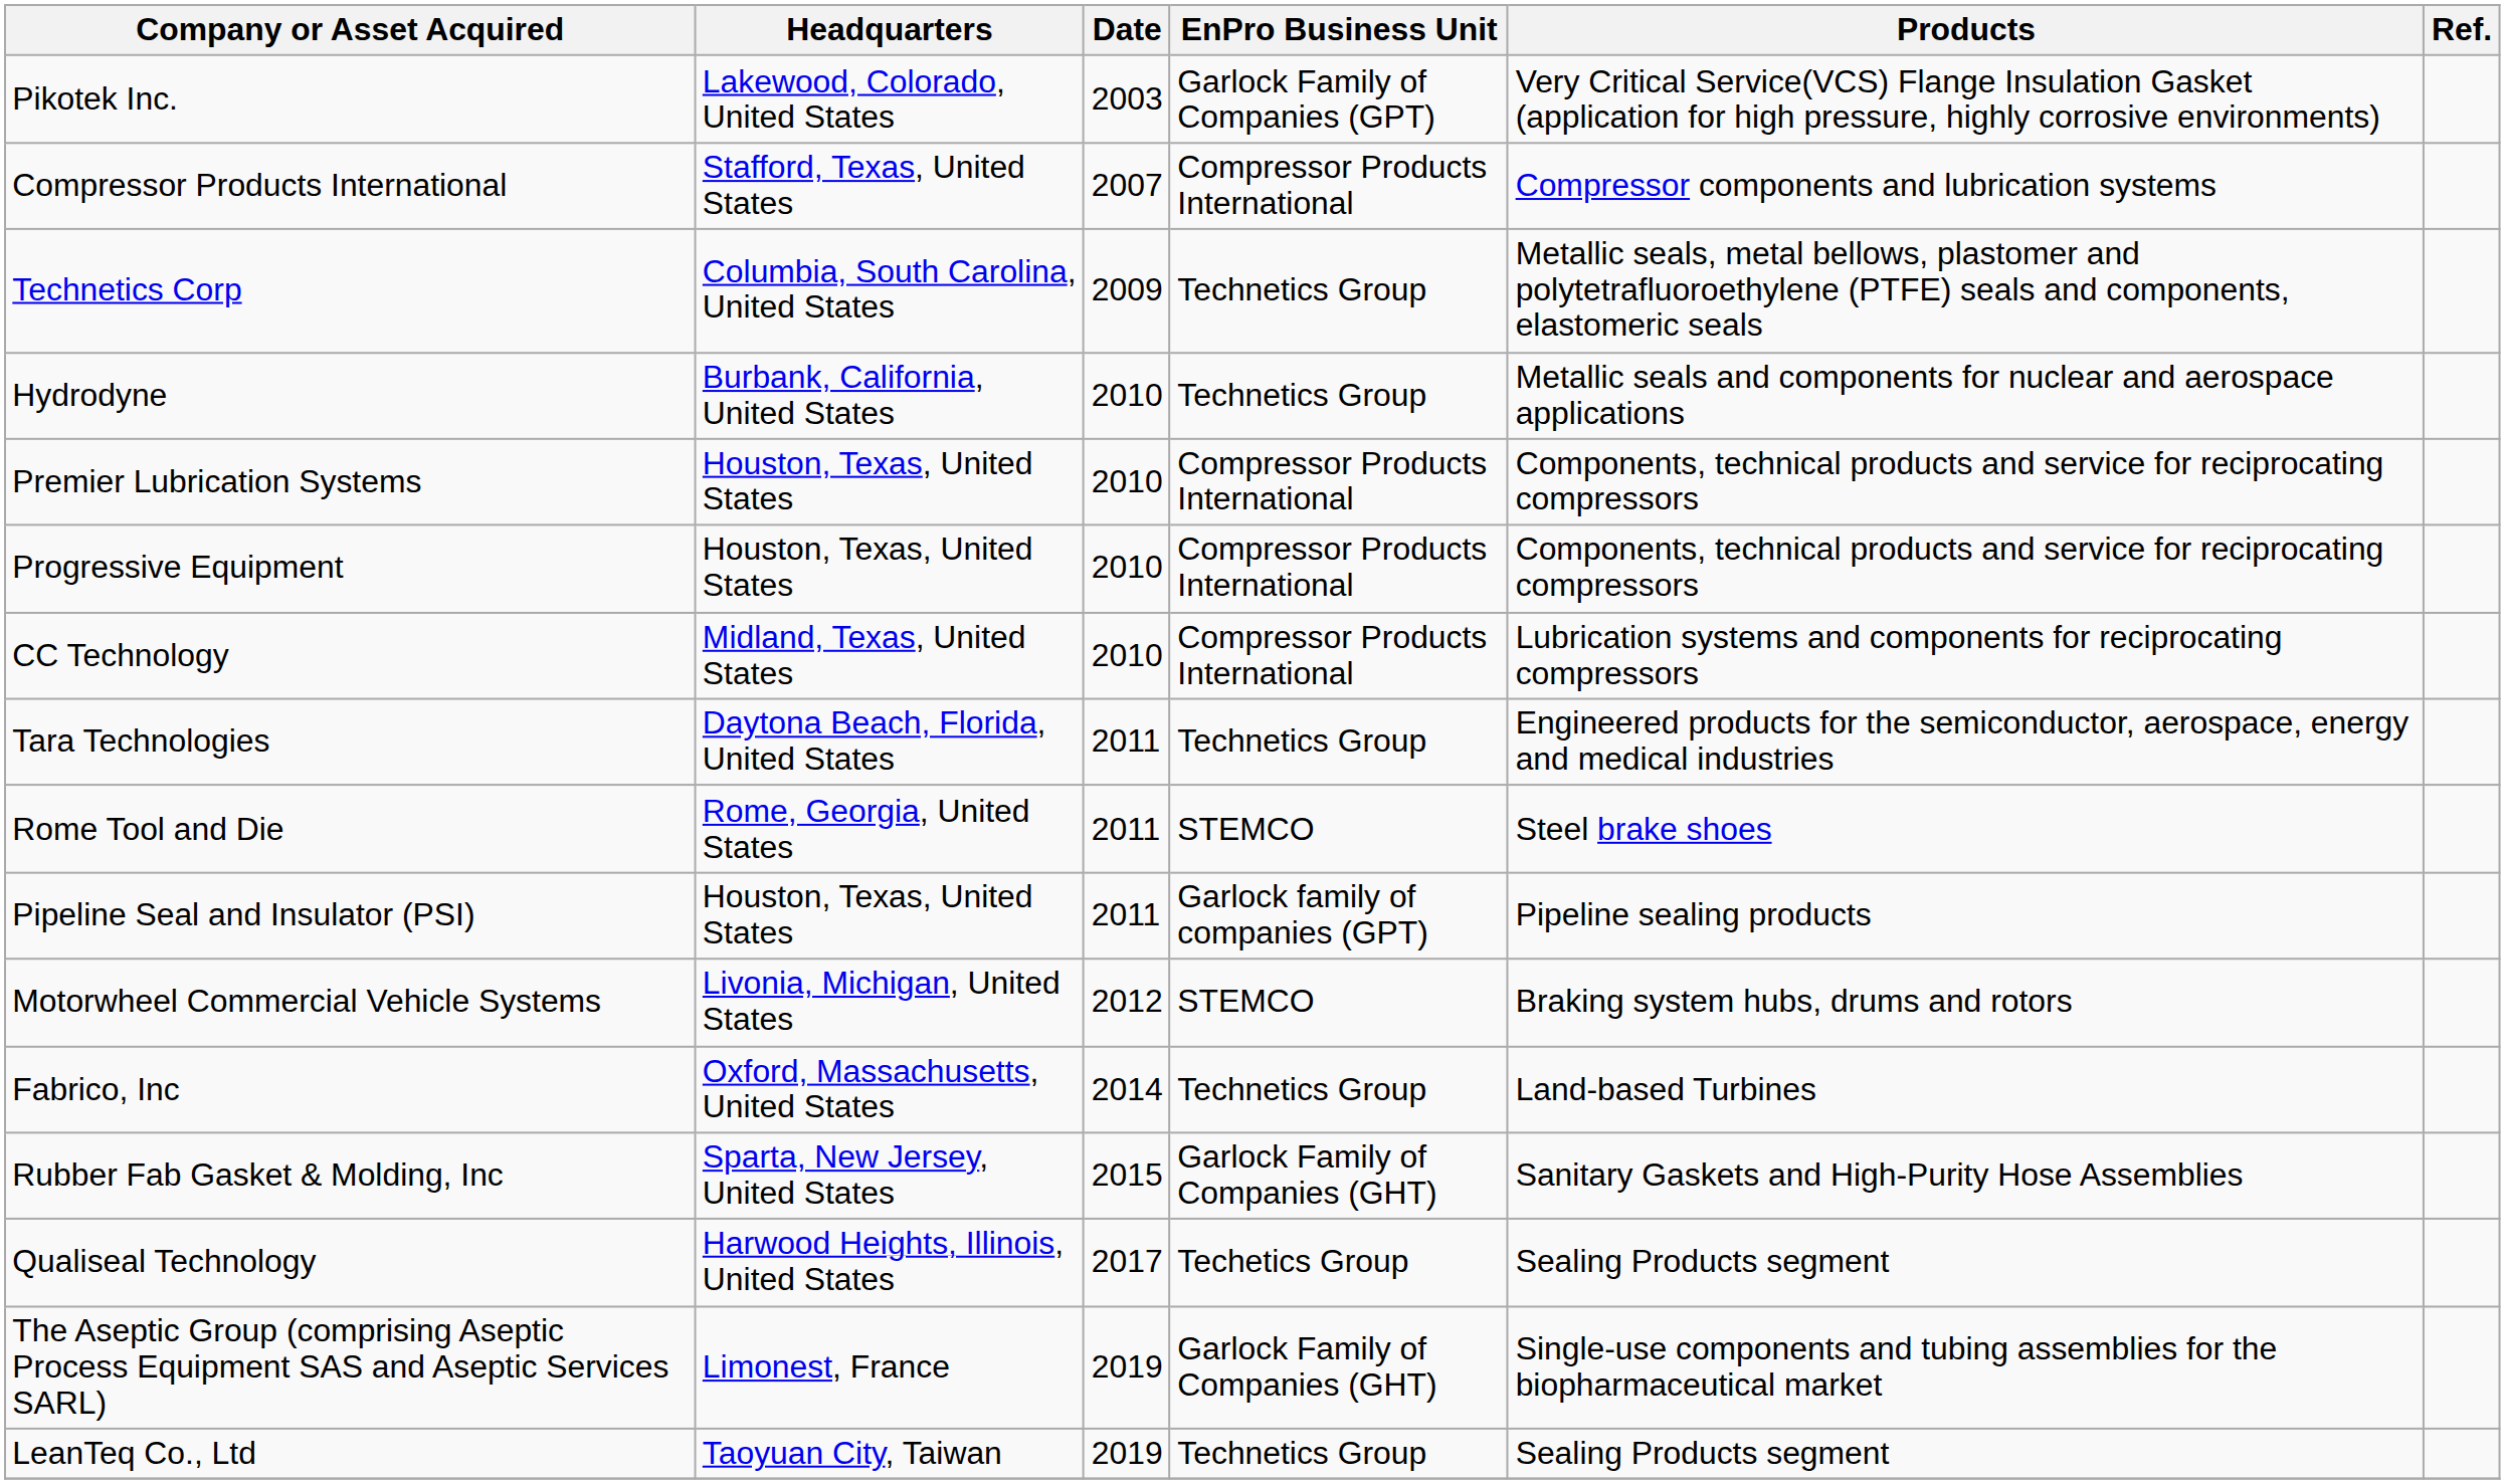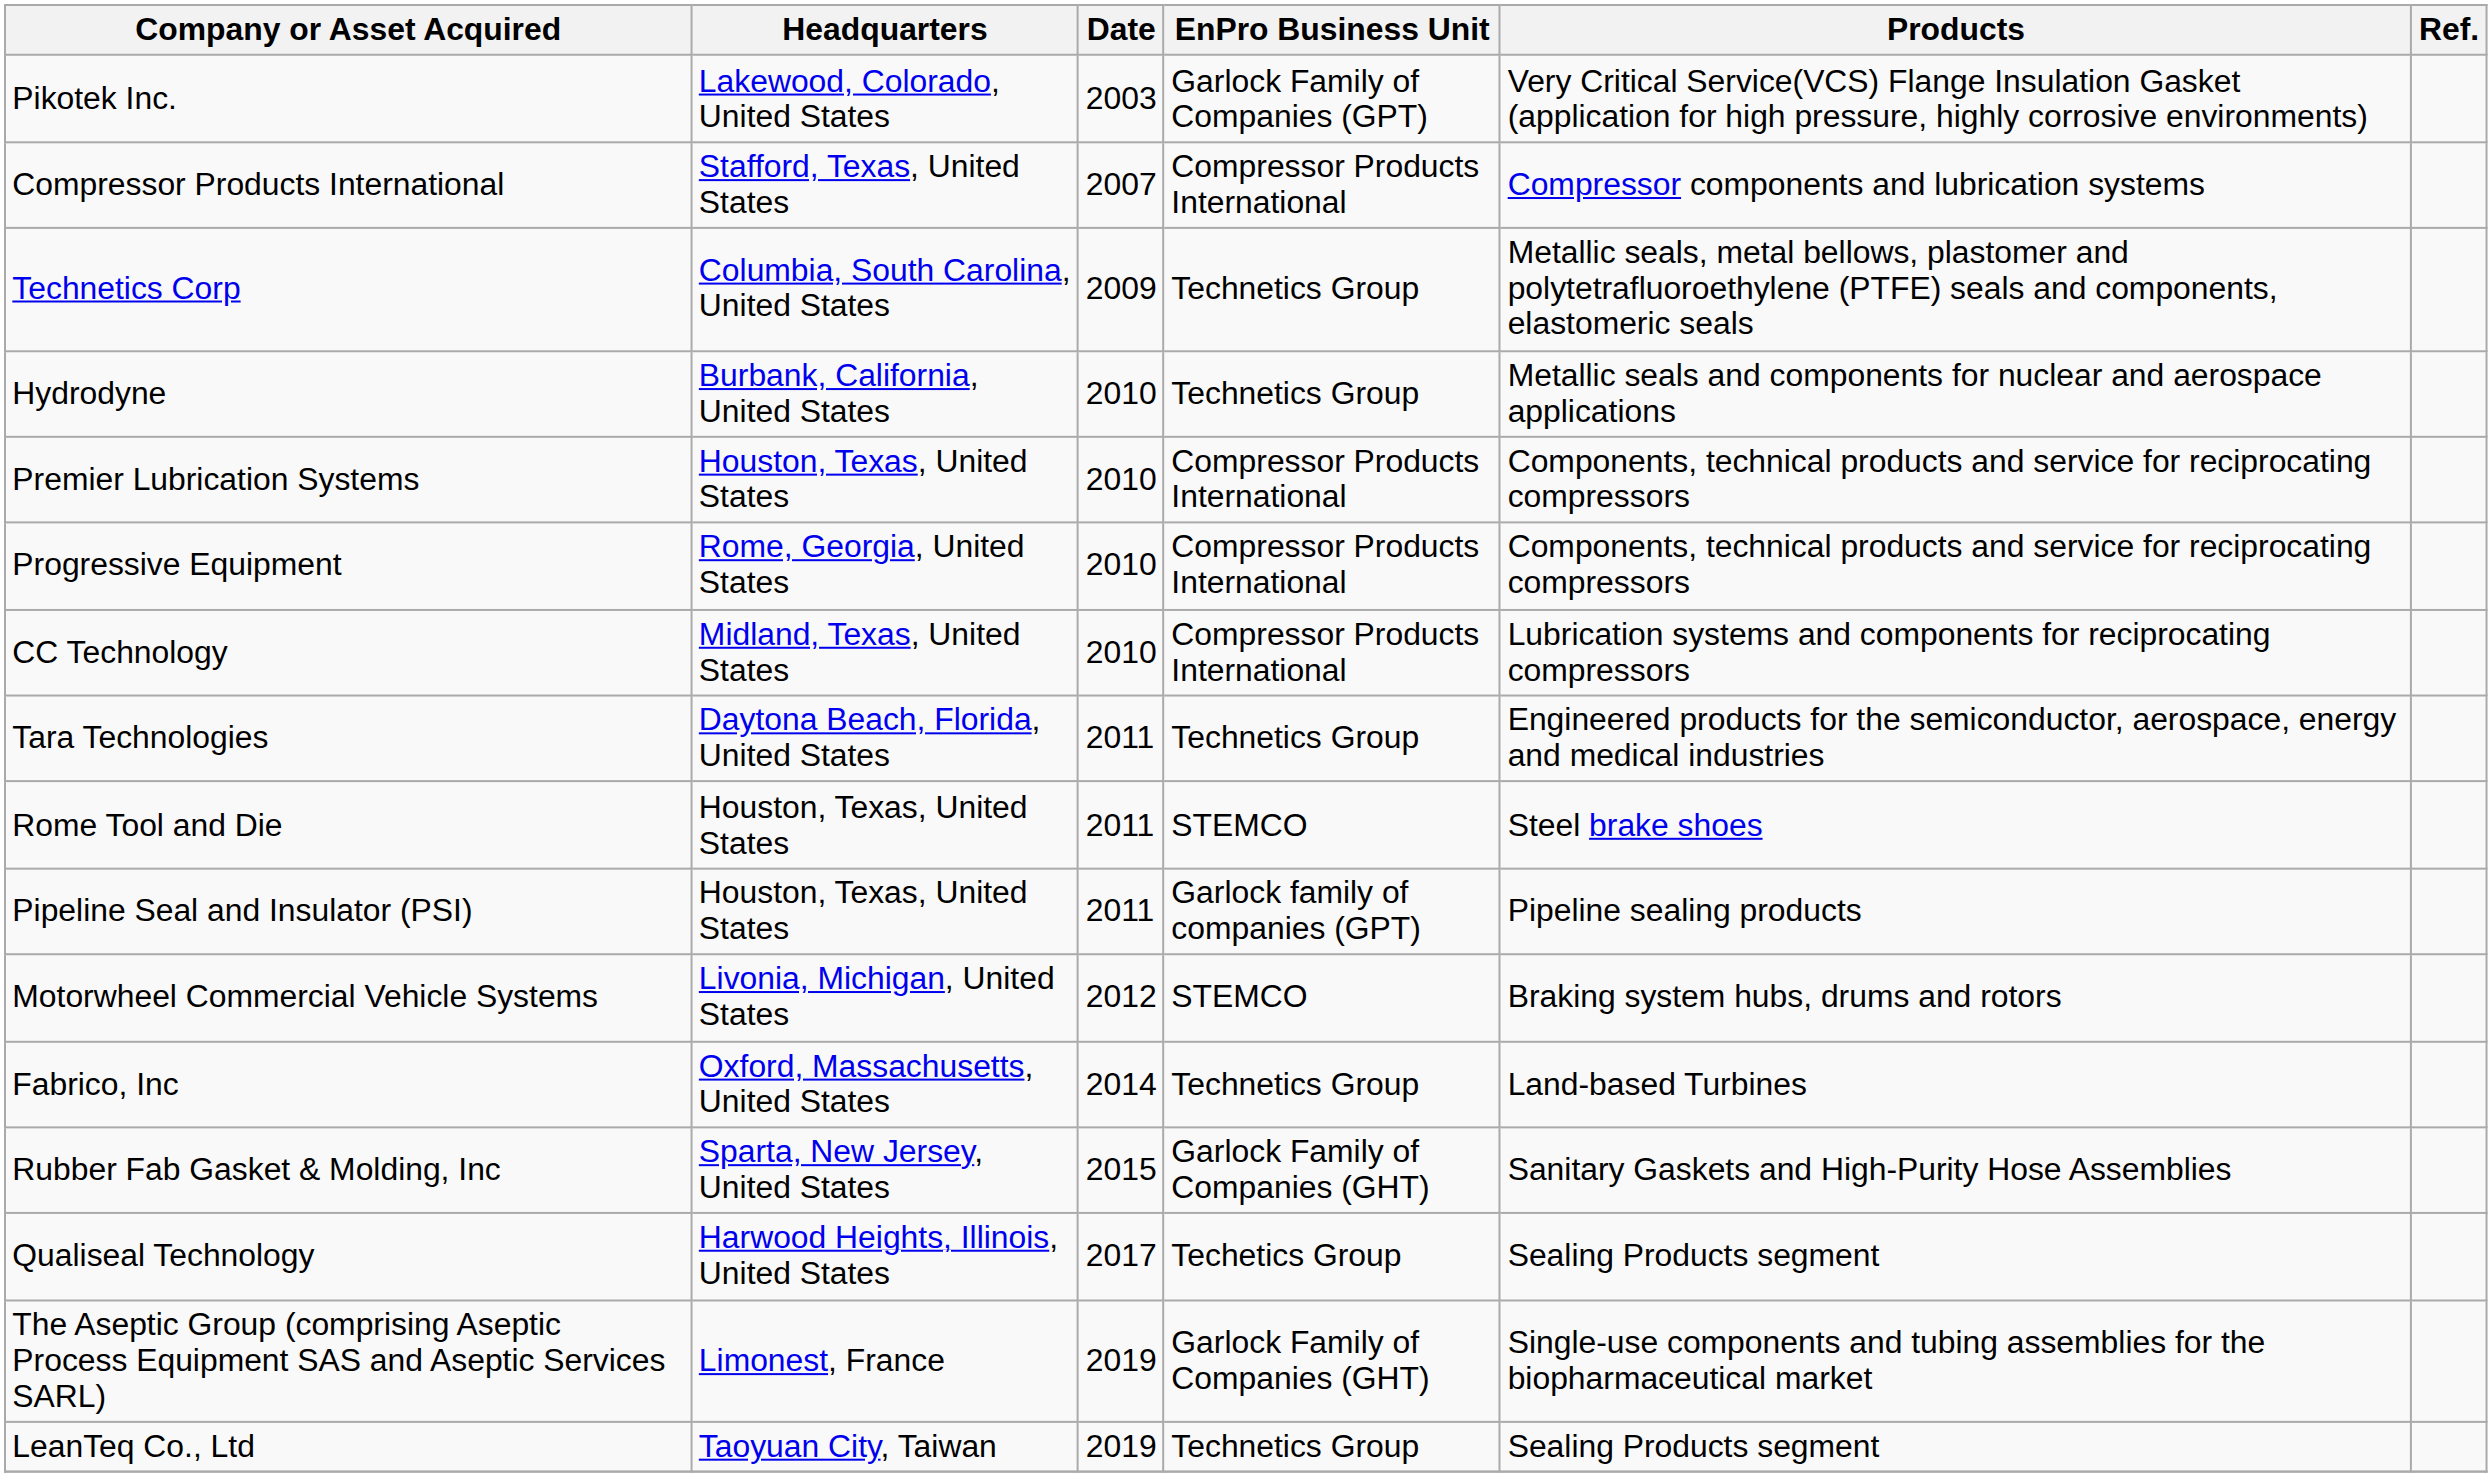Progressive Equipment | Headquarters: Houston, Texas, United States -> Rome, Georgia, United States
Rome Tool and Die | Headquarters: Rome, Georgia, United States -> Houston, Texas, United States
